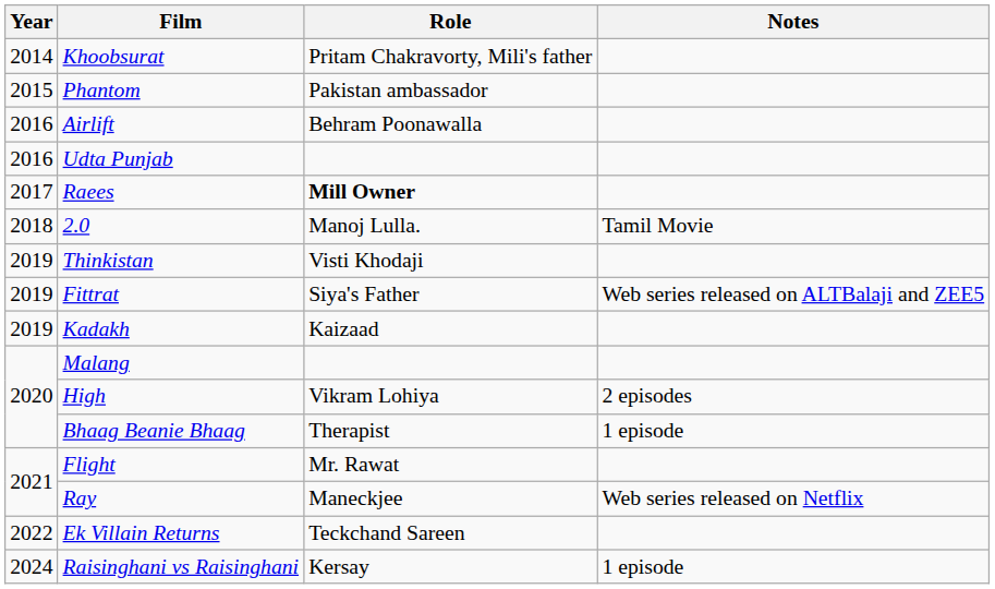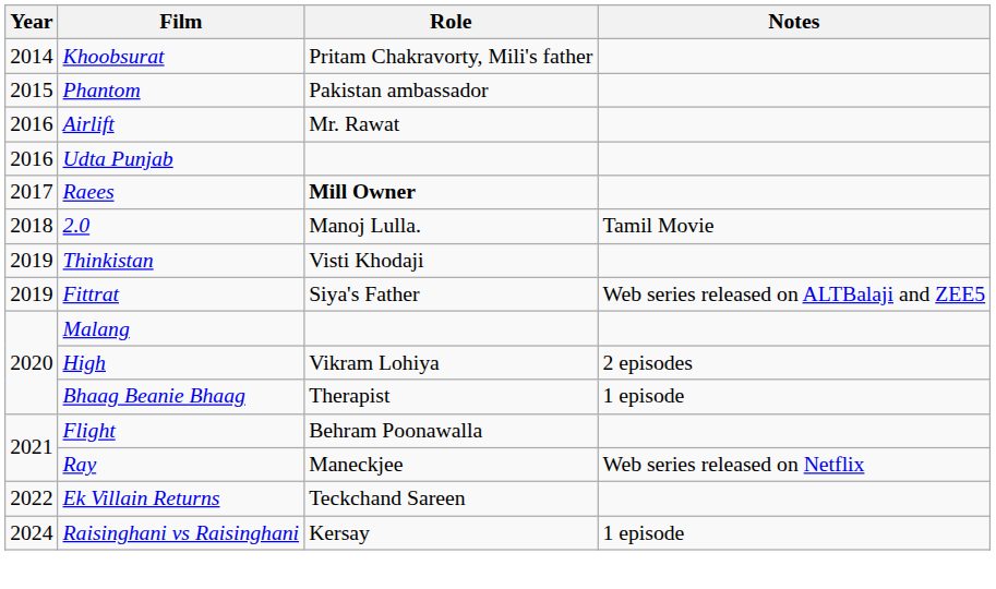Airlift | Role: Behram Poonawalla -> Mr. Rawat
- row: 2019 | Kadakh | Kaizaad
Flight | Role: Mr. Rawat -> Behram Poonawalla
